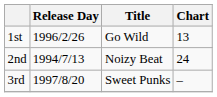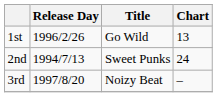2nd | Title: Noizy Beat -> Sweet Punks
3rd | Title: Sweet Punks -> Noizy Beat
